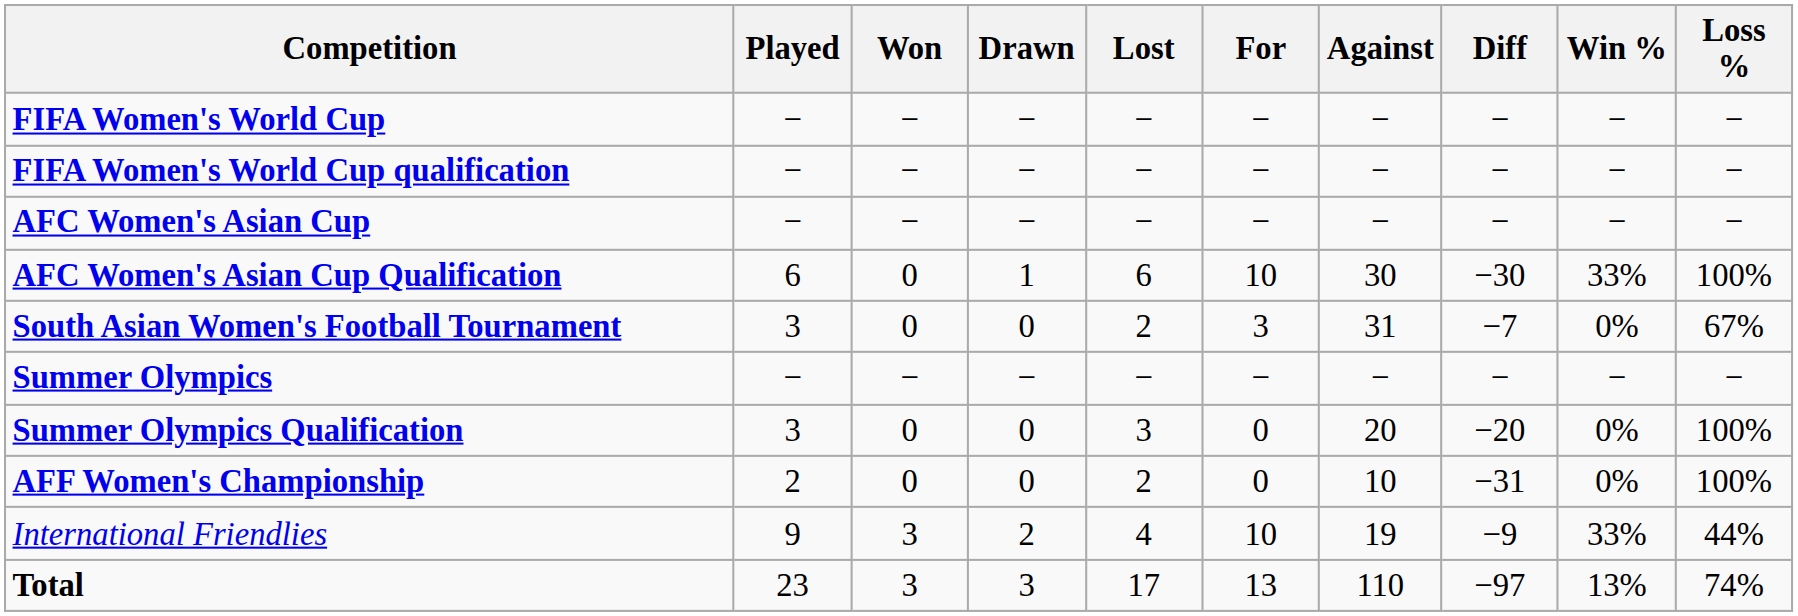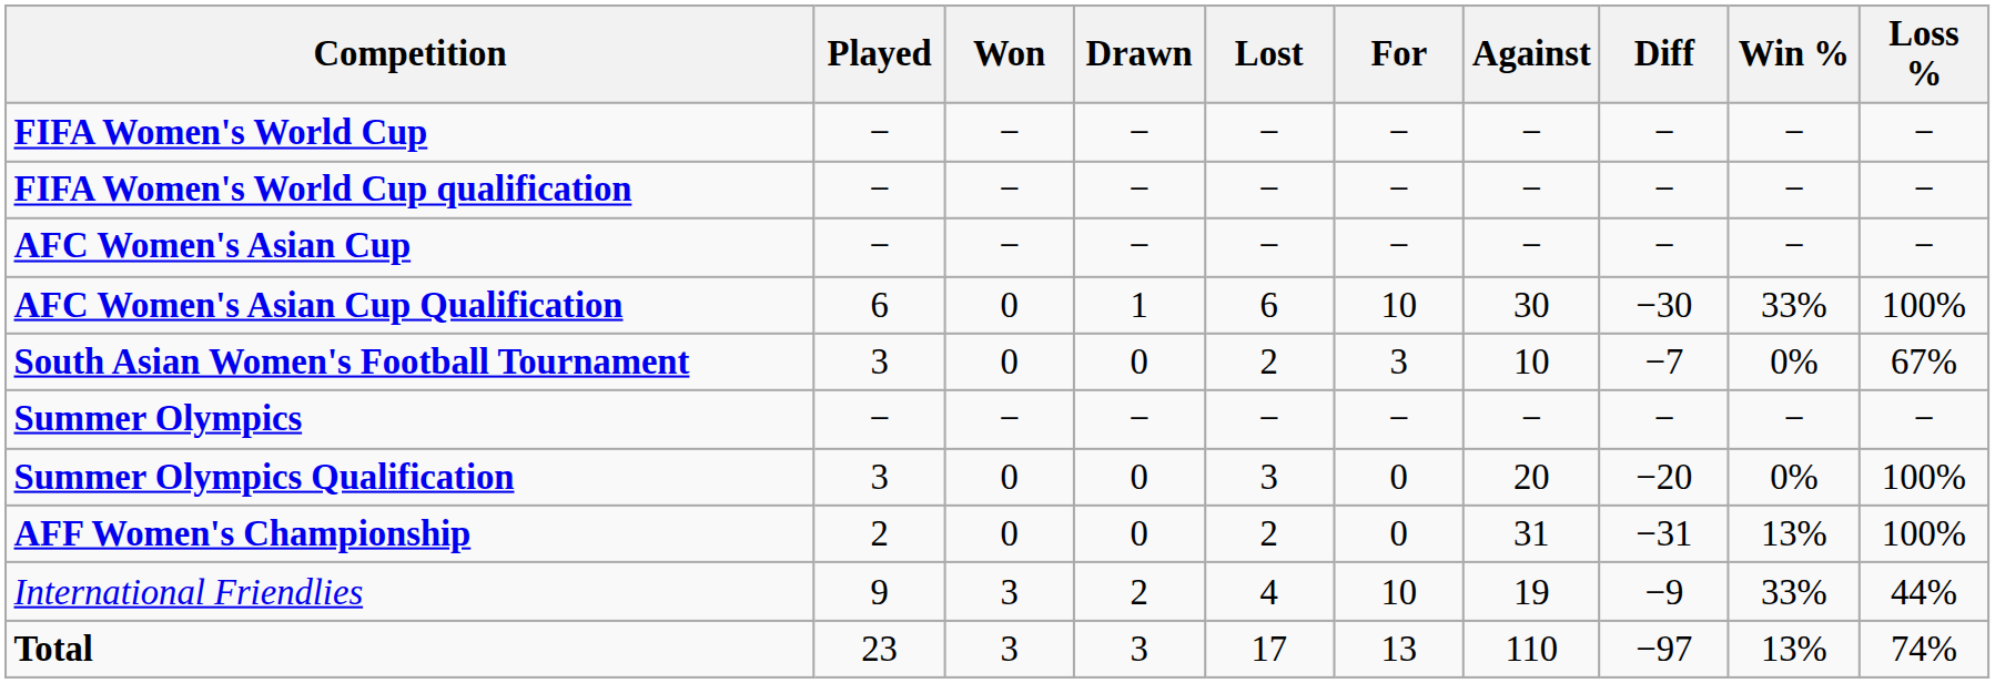South Asian Women's Football Tournament | Against: 31 -> 10
AFF Women's Championship | Against: 10 -> 31
AFF Women's Championship | Win %: 0% -> 13%
